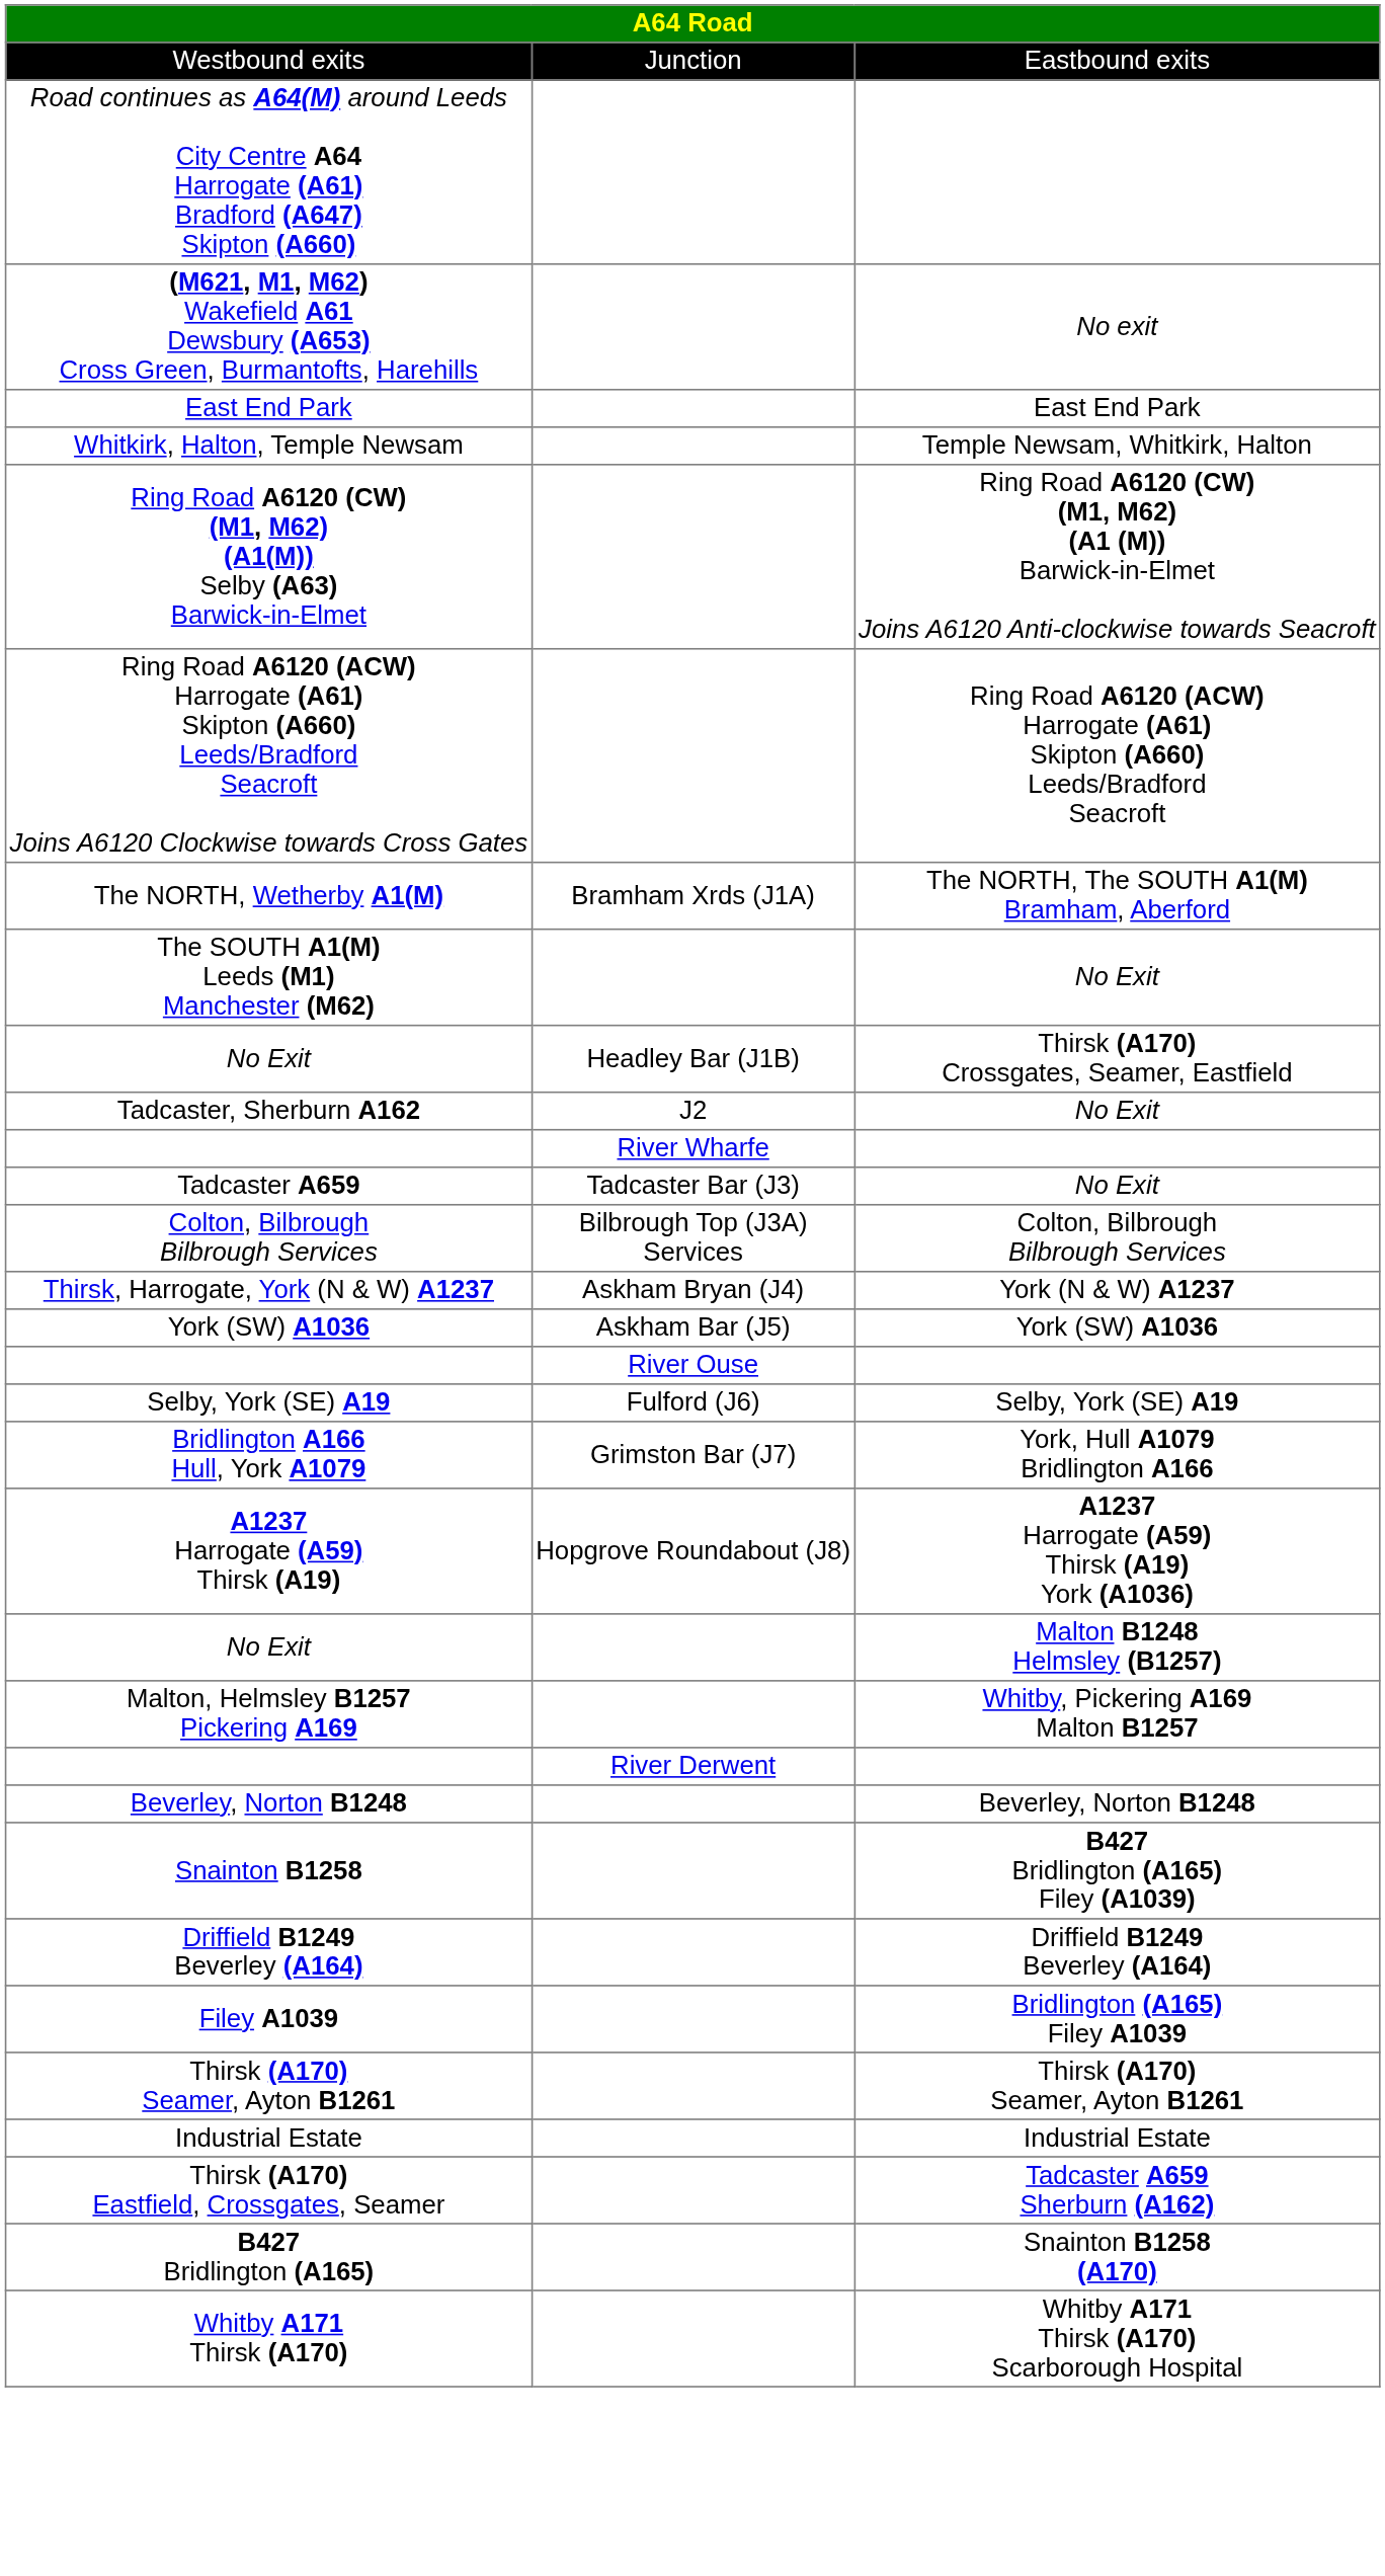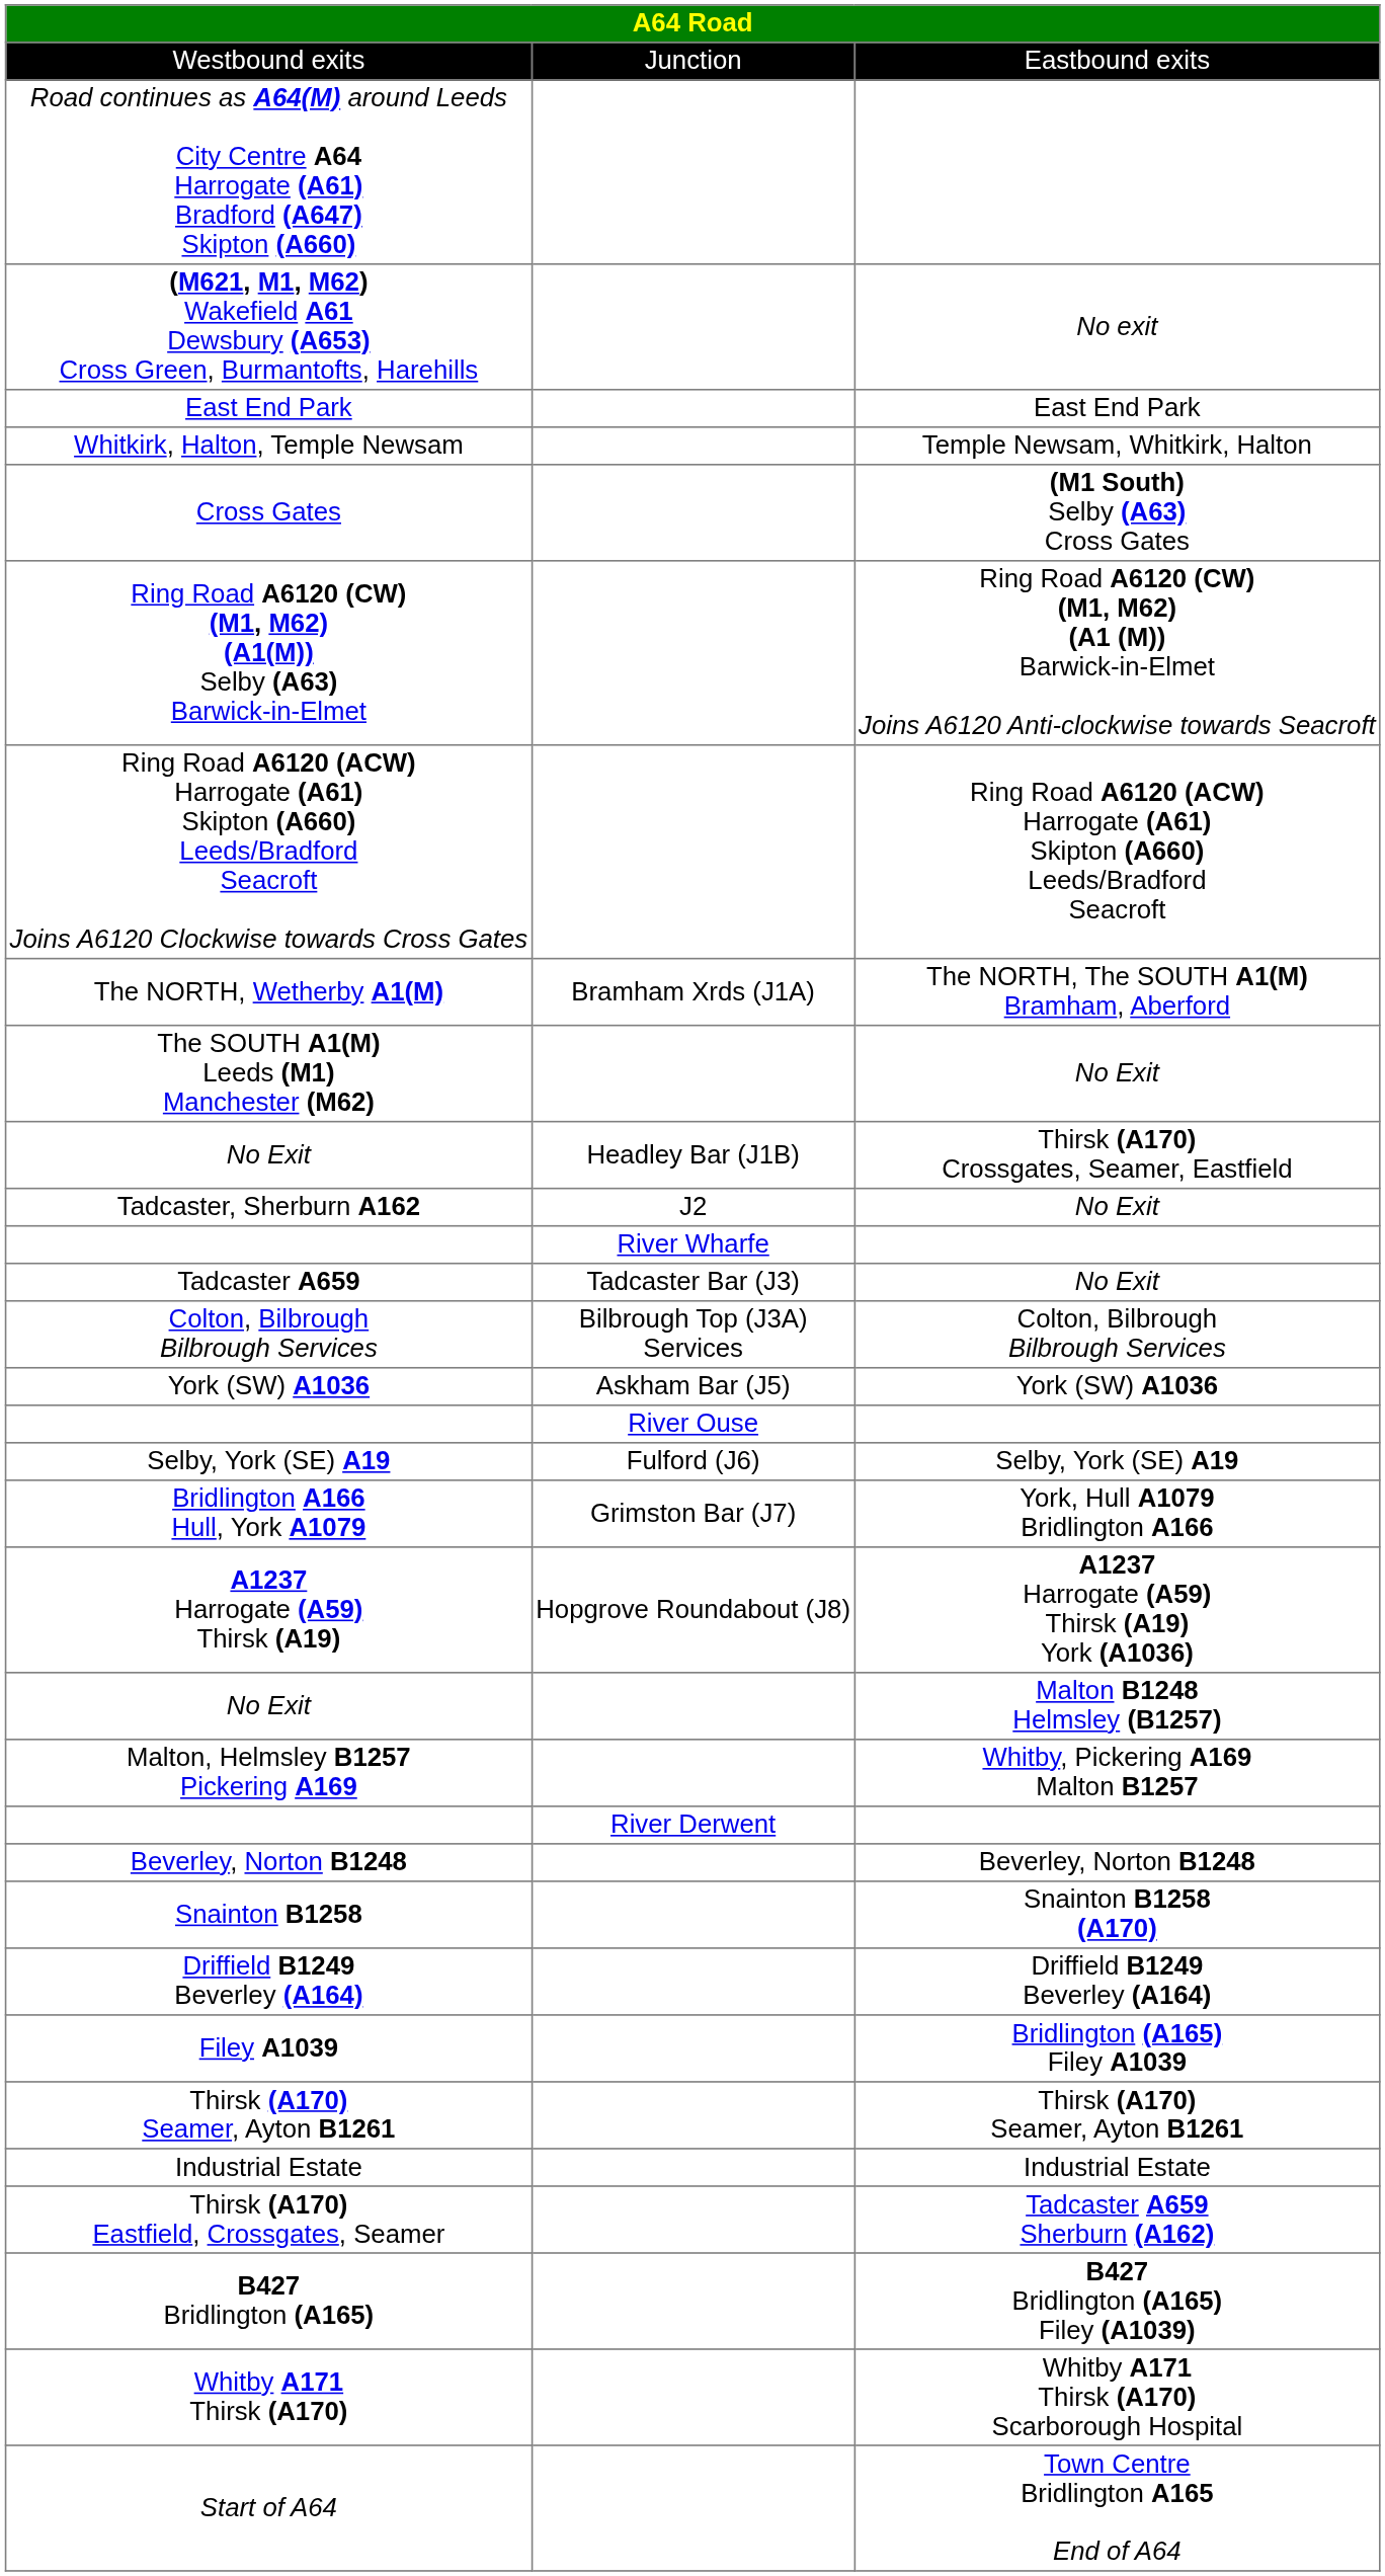+ row: Cross Gates | (M1 South) Selby (A63) Cross Gates
- row: Thirsk, Harrogate, York (N & W) A1237 | Askham Bryan (J4) | York (N & W) A1237
Snainton B1258 | column 3: B427 Bridlington (A165) Filey (A1039) -> Snainton B1258 (A170)
B427 Bridlington (A165) | column 3: Snainton B1258 (A170) -> B427 Bridlington (A165) Filey (A1039)
+ row: Start of A64 | Town Centre Bridlington A165 End of A64
